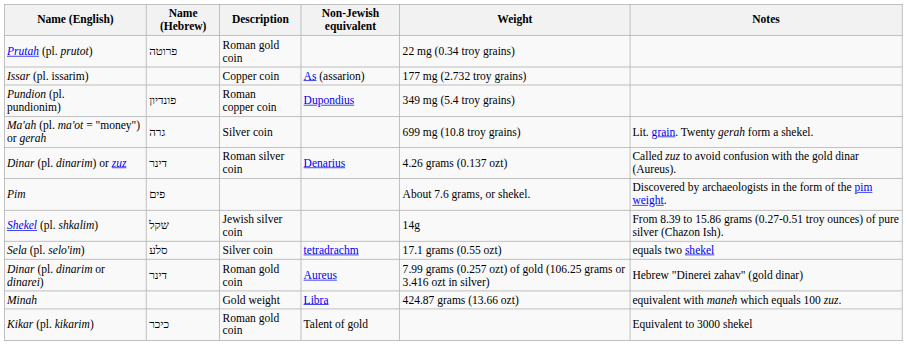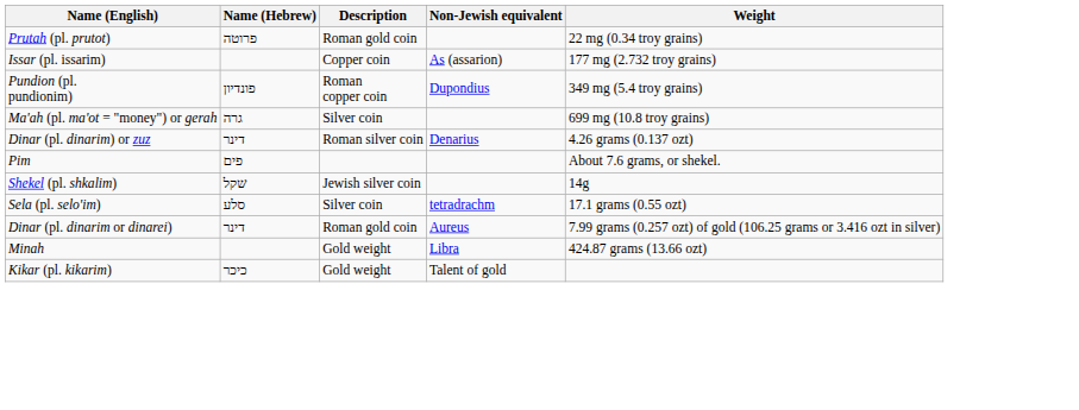- column: Notes | Lit. grain. Twenty gerah form a shekel. | Called zuz to avoid confusion with the gold dinar (Aureus). | Discovered by archaeologists in the form of the pim weight. | From 8.39 to 15.86 grams (0.27-0.51 troy ounces) of pure silver (Chazon Ish). | equals two shekel | Hebrew "Dinerei zahav" (gold dinar) | equivalent with maneh which equals 100 zuz. | Equivalent to 3000 shekel
Kikar (pl. kikarim) | Description: Roman gold coin -> Gold weight
